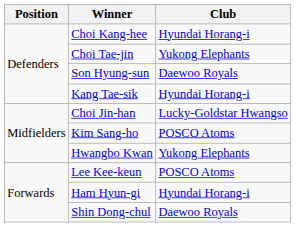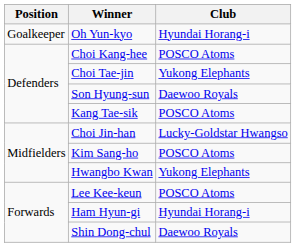+ row: Goalkeeper | Oh Yun-kyo | Hyundai Horang-i
Choi Kang-hee | Club: Hyundai Horang-i -> POSCO Atoms
Kang Tae-sik | Club: Hyundai Horang-i -> POSCO Atoms
